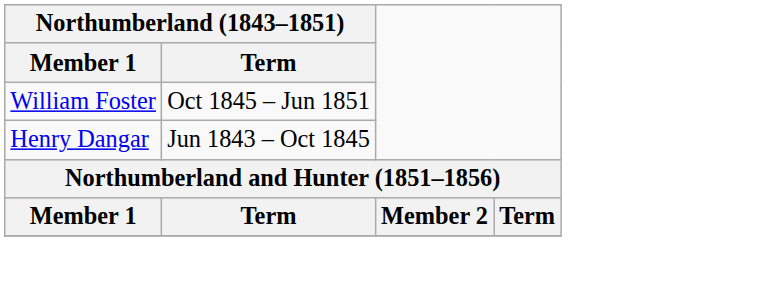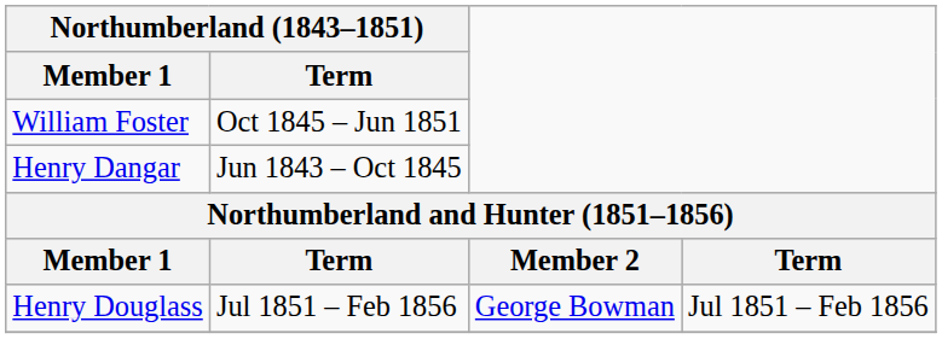+ row: Henry Douglass | Jul 1851 – Feb 1856 | George Bowman | Jul 1851 – Feb 1856
